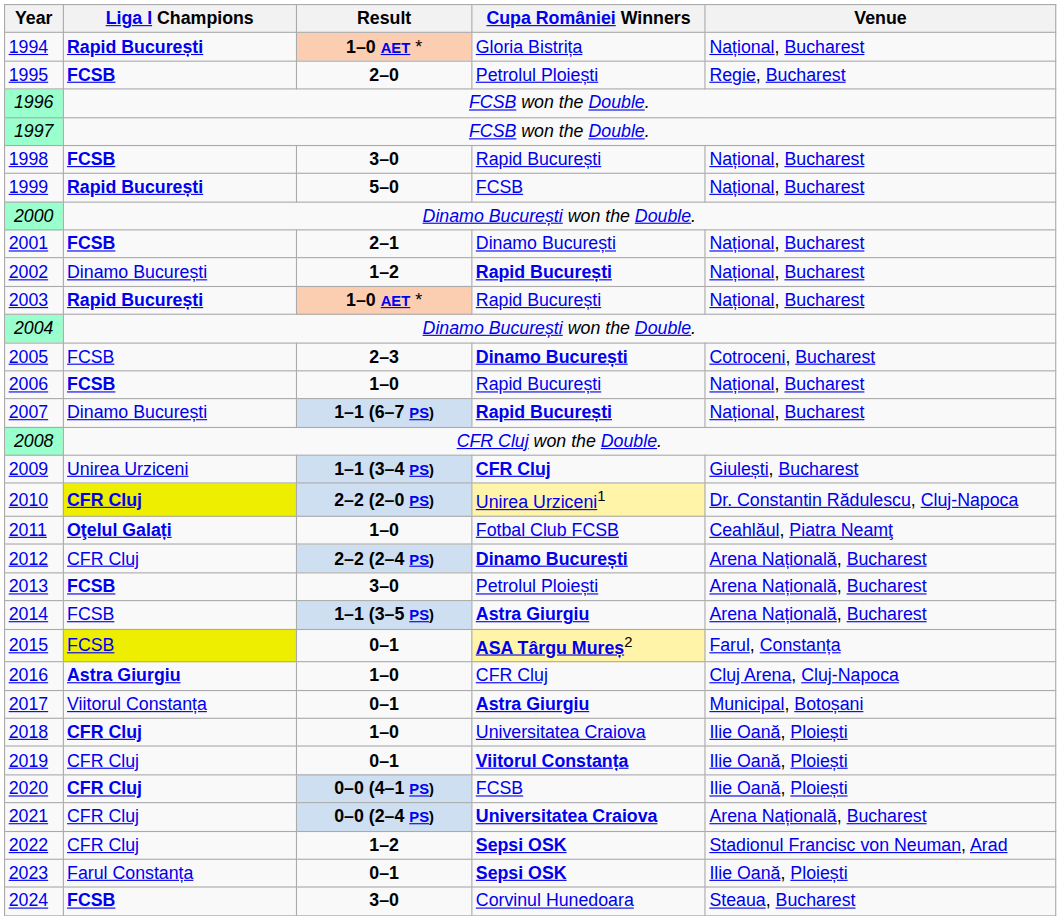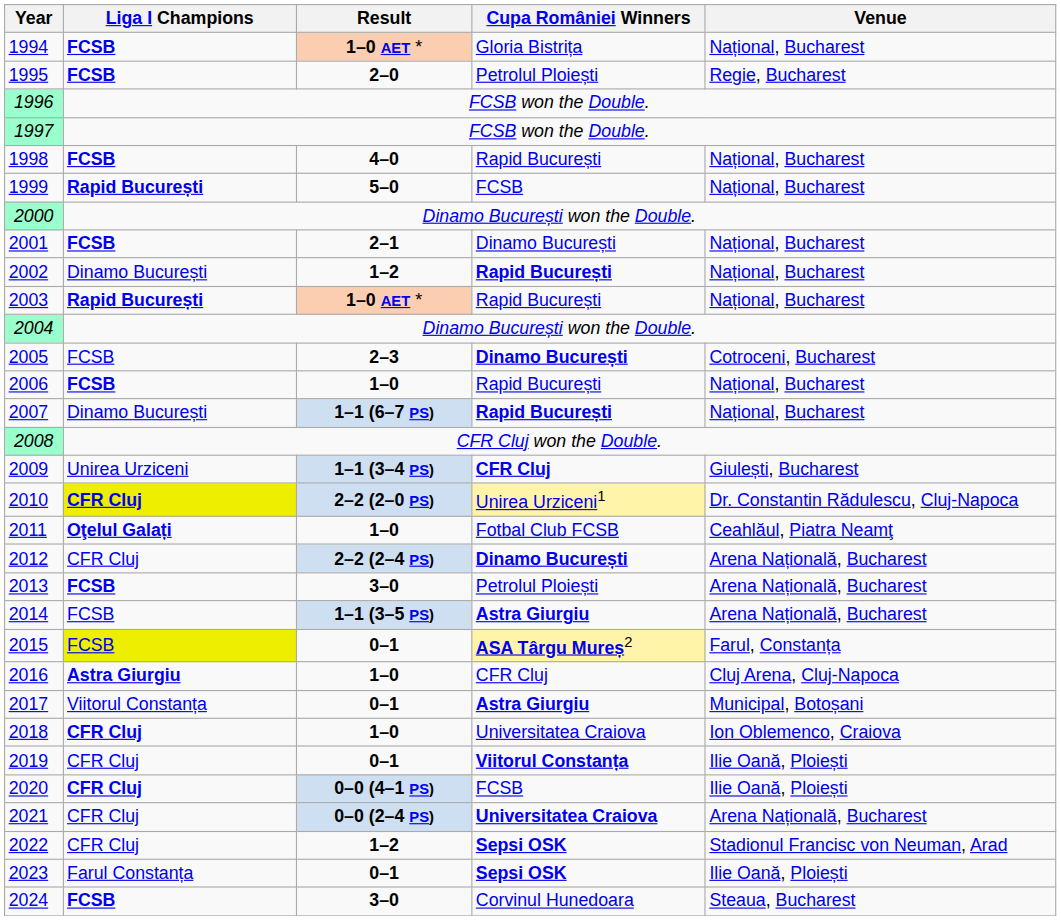1994 | Liga I Champions: Rapid București -> FCSB
1998 | Result: 3–0 -> 4–0
2018 | Venue: Ilie Oană, Ploiești -> Ion Oblemenco, Craiova
